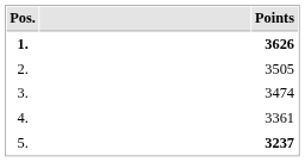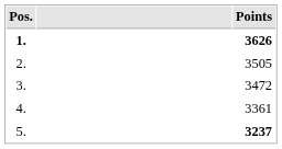3. | Points: 3474 -> 3472
